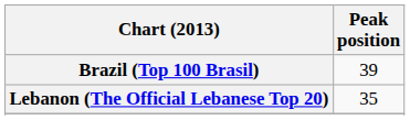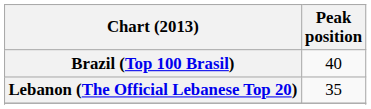Brazil (Top 100 Brasil) | Peak position: 39 -> 40
